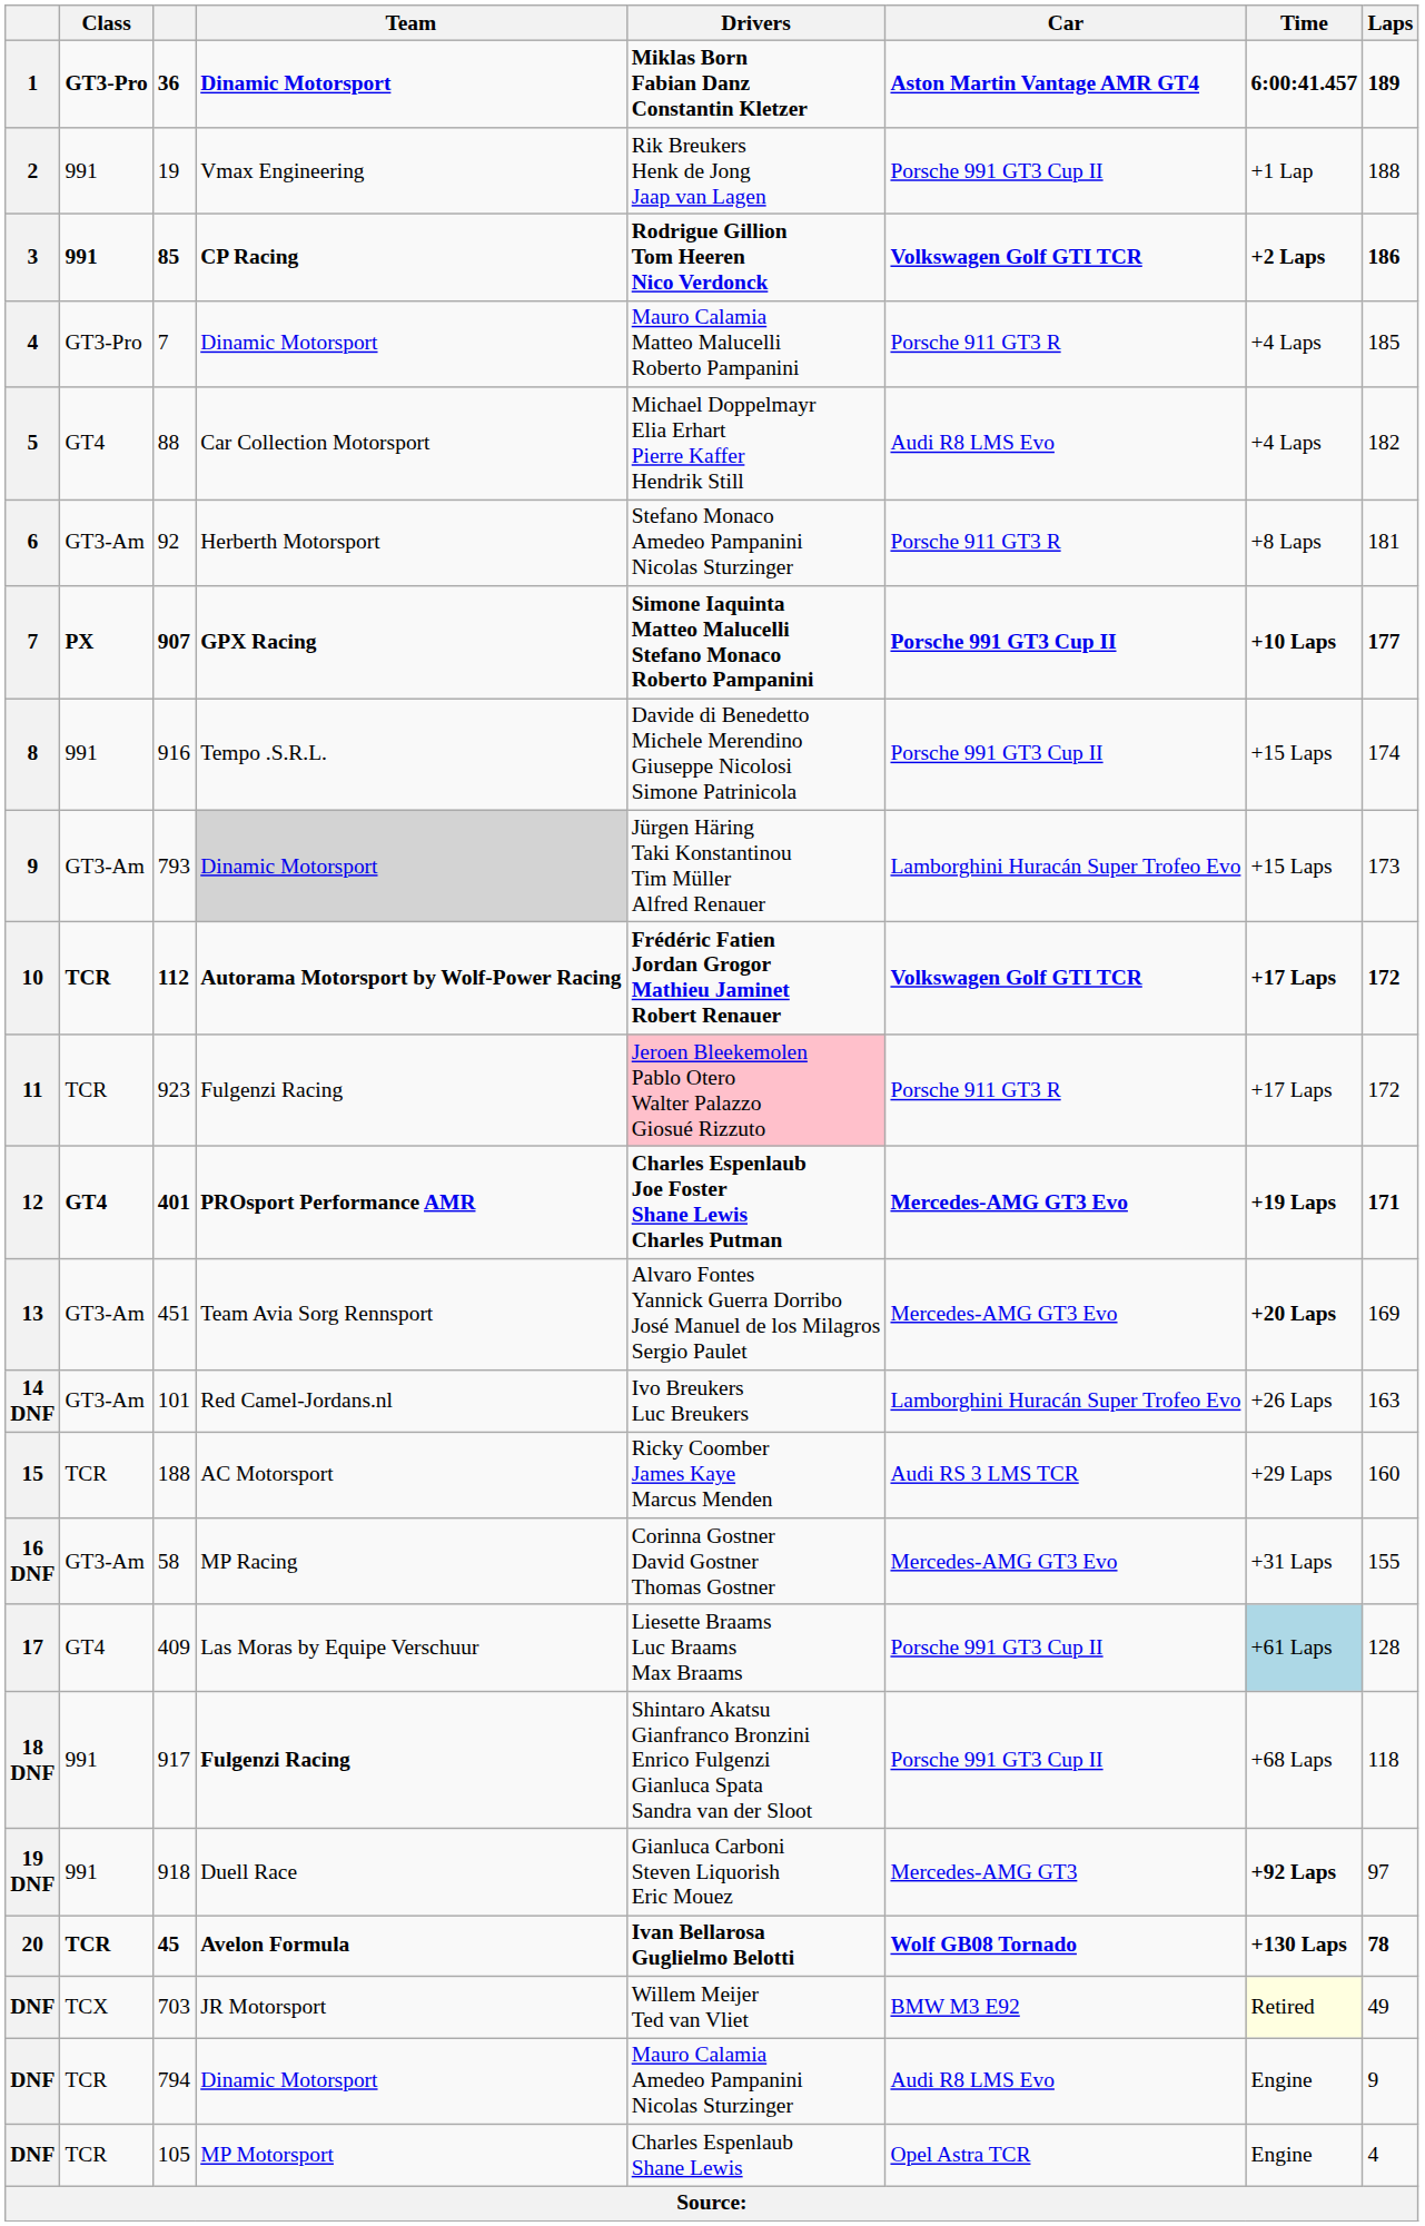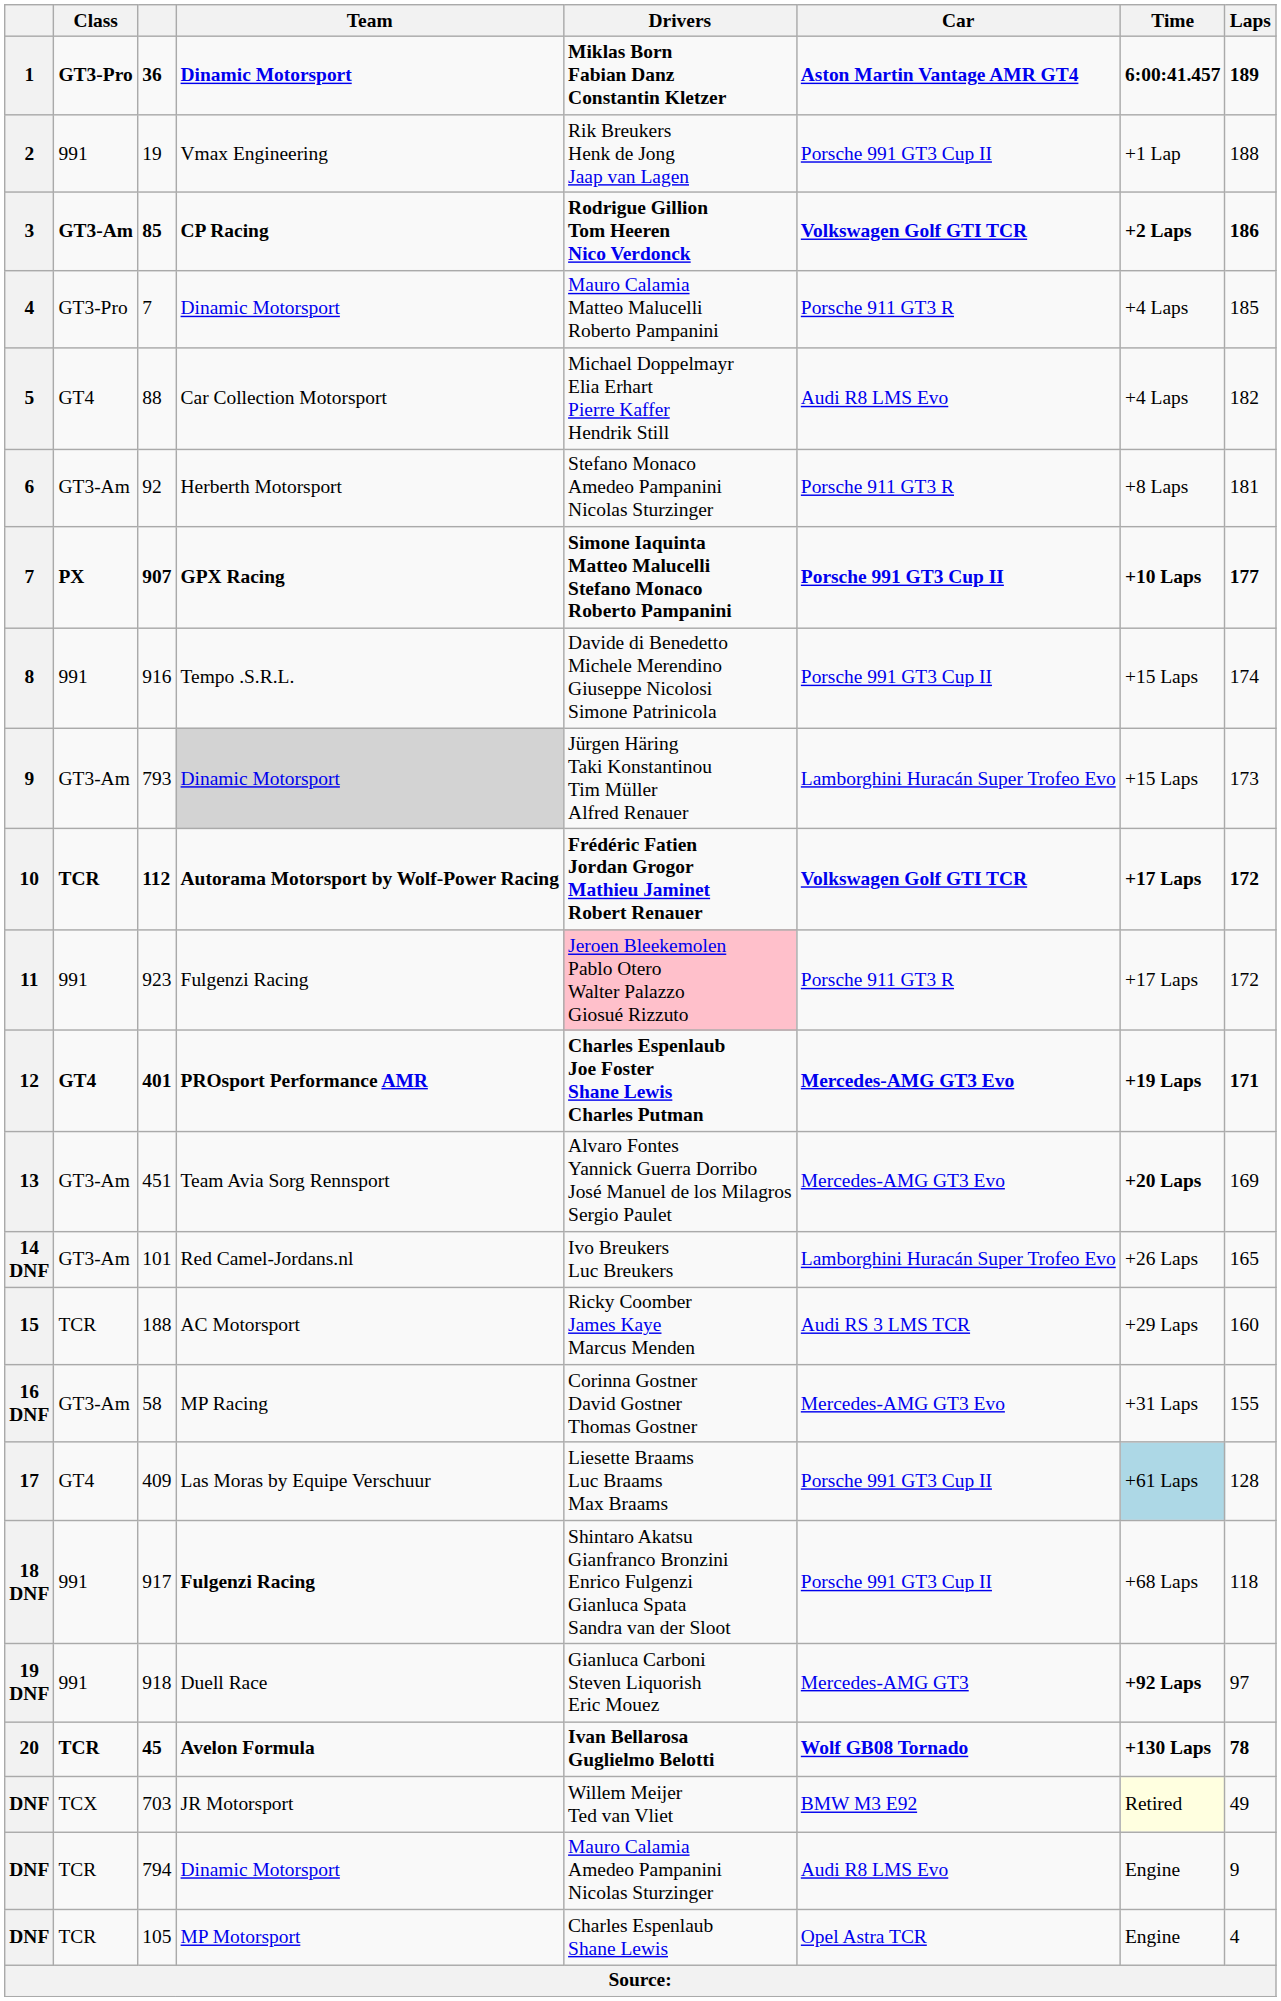85 | Class: 991 -> GT3-Am
923 | Class: TCR -> 991
101 | Laps: 163 -> 165
